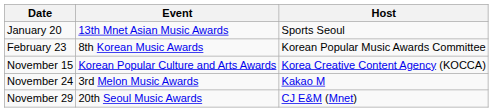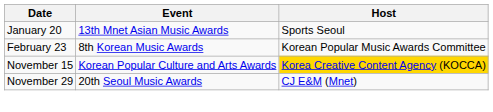November 15 | Host: no background -> gold background
- row: November 24 | 3rd Melon Music Awards | Kakao M
